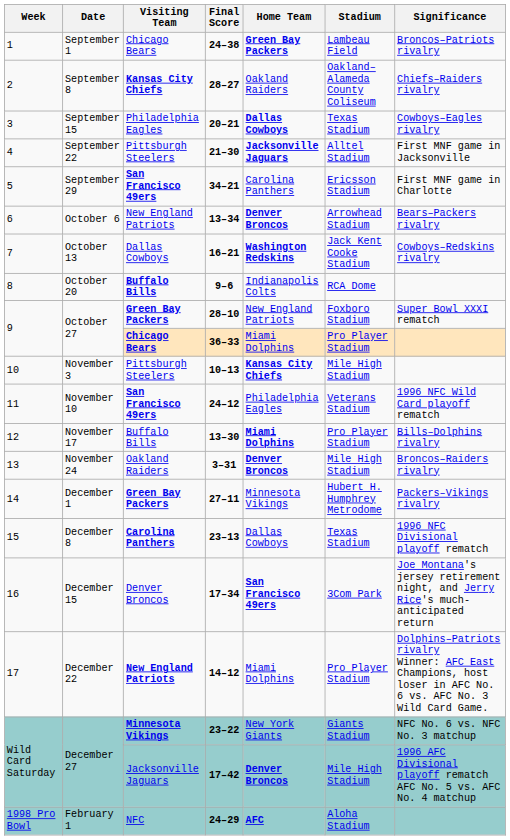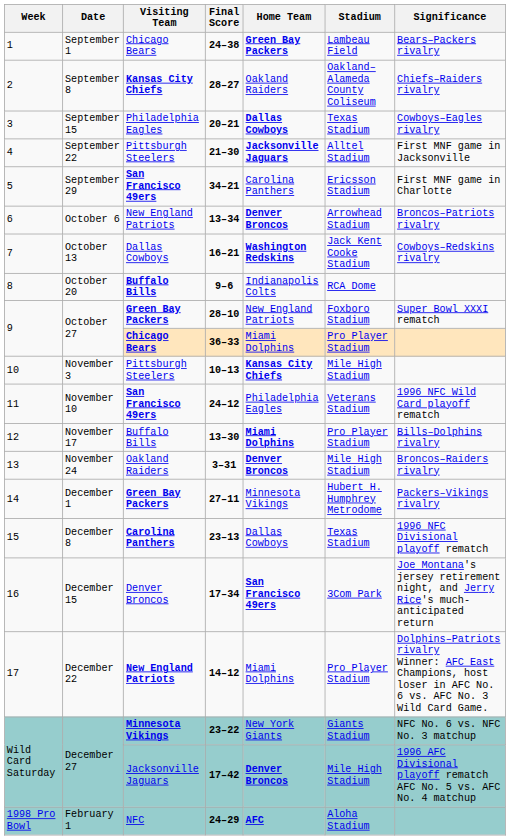September 1 | Significance: Broncos–Patriots rivalry -> Bears–Packers rivalry
October 6 | Significance: Bears–Packers rivalry -> Broncos–Patriots rivalry
